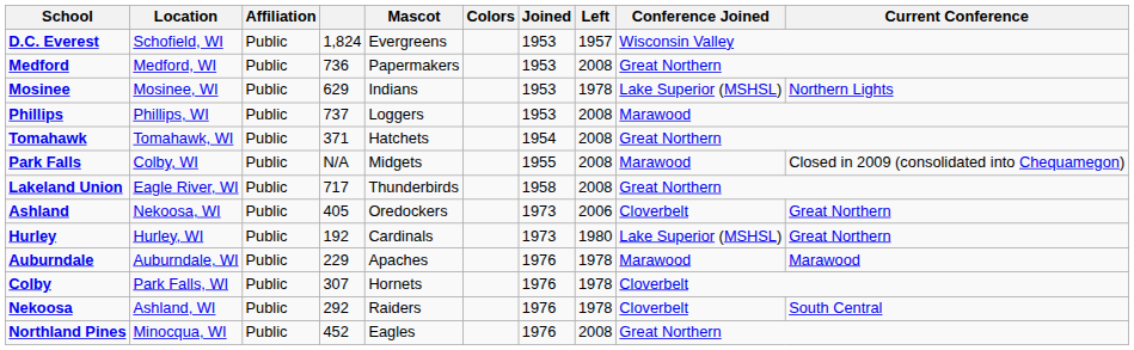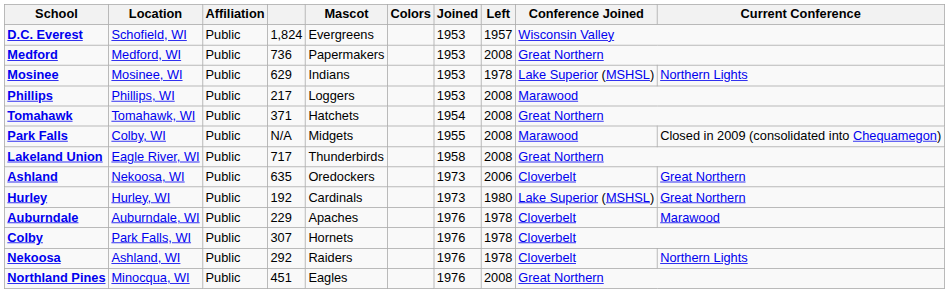Phillips | column 4: 737 -> 217
Ashland | column 4: 405 -> 635
Auburndale | Conference Joined: Marawood -> Cloverbelt
Nekoosa | Current Conference: South Central -> Northern Lights
Northland Pines | column 4: 452 -> 451
